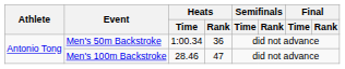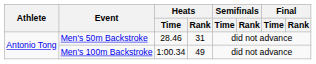Men's 50m Backstroke | Heats / Time: 1:00.34 -> 28.46
Men's 50m Backstroke | Heats / Rank: 36 -> 31
Men's 100m Backstroke | Heats / Time: 28.46 -> 1:00.34
Men's 100m Backstroke | Heats / Rank: 47 -> 49
